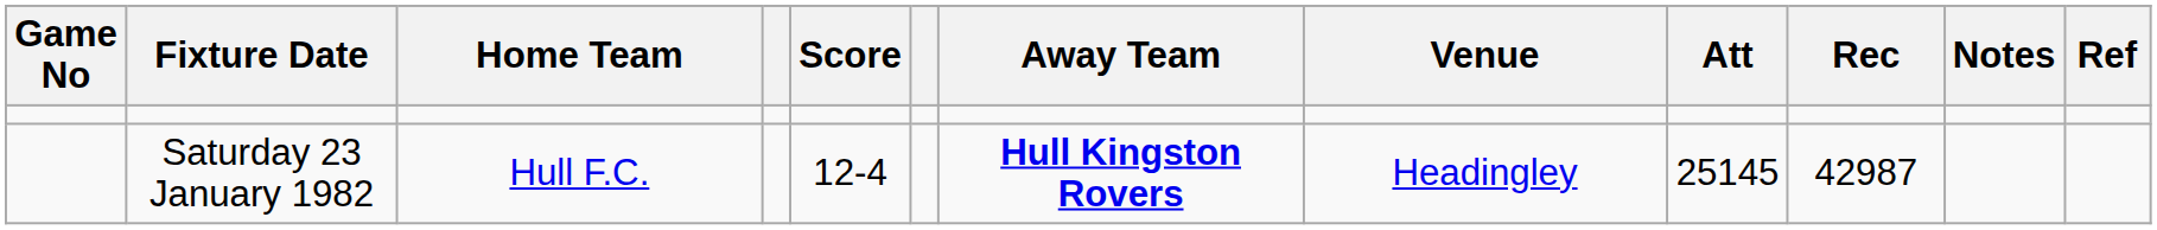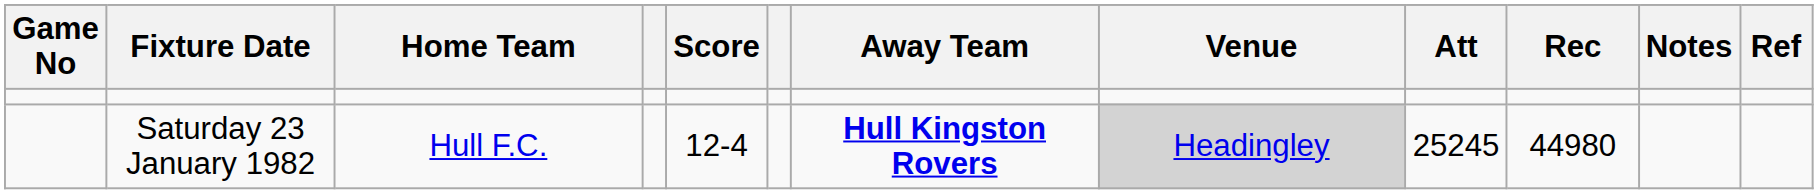Saturday 23 January 1982 | Venue: no background -> lightgrey background
Saturday 23 January 1982 | Att: 25145 -> 25245
Saturday 23 January 1982 | Rec: 42987 -> 44980
